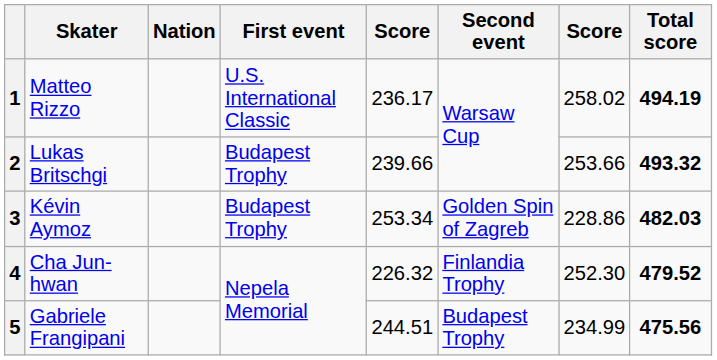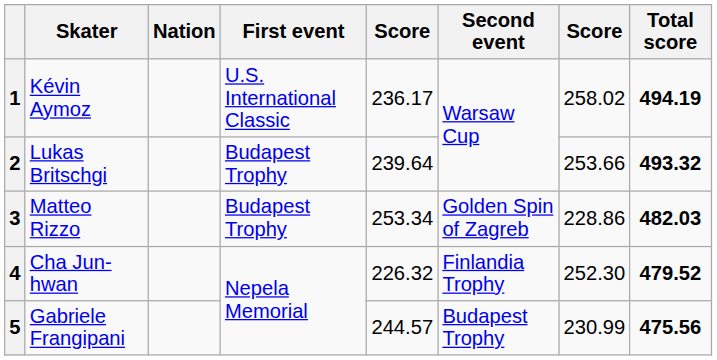1 | Skater: Matteo Rizzo -> Kévin Aymoz
2 | column 5: 239.66 -> 239.64
3 | Skater: Kévin Aymoz -> Matteo Rizzo
5 | column 5: 244.51 -> 244.57
5 | column 7: 234.99 -> 230.99
